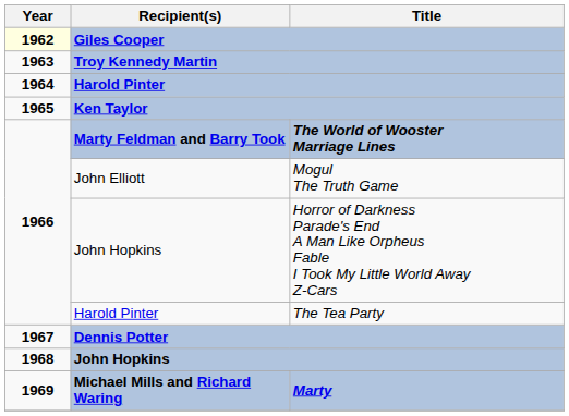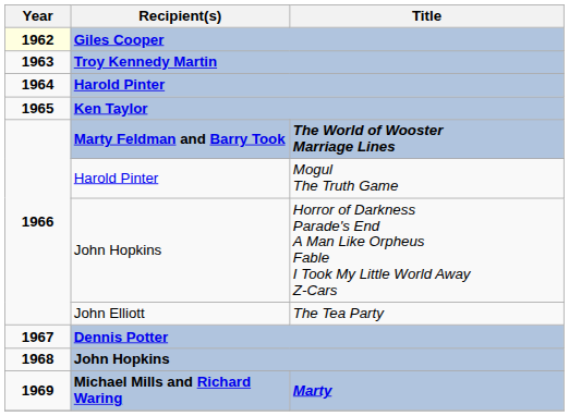Mogul The Truth Game | Recipient(s): John Elliott -> Harold Pinter
The Tea Party | Recipient(s): Harold Pinter -> John Elliott
